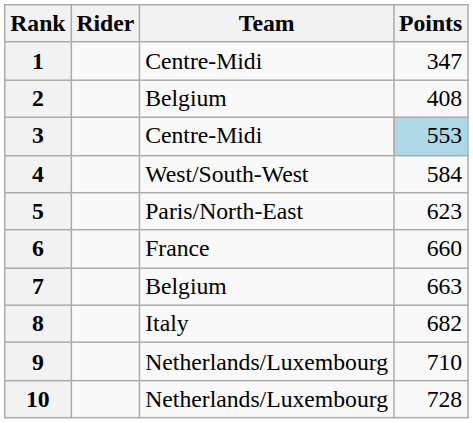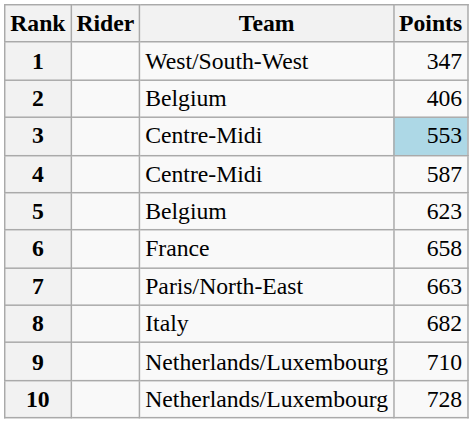1 | Team: Centre-Midi -> West/South-West
2 | Points: 408 -> 406
4 | Team: West/South-West -> Centre-Midi
4 | Points: 584 -> 587
5 | Team: Paris/North-East -> Belgium
6 | Points: 660 -> 658
7 | Team: Belgium -> Paris/North-East
